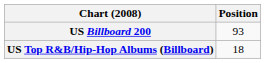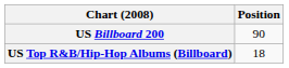US Billboard 200 | Position: 93 -> 90
